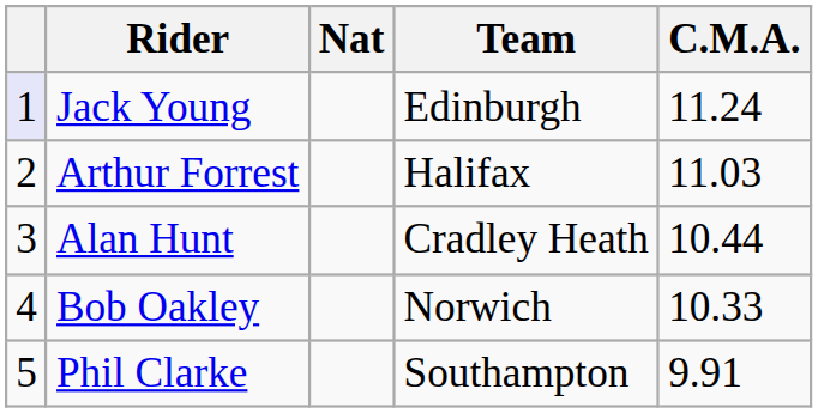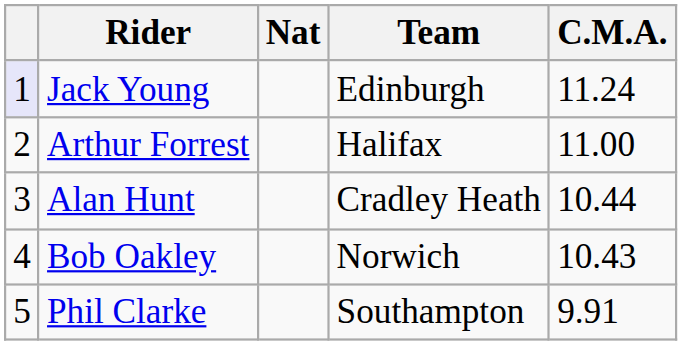Arthur Forrest | C.M.A.: 11.03 -> 11.00
Bob Oakley | C.M.A.: 10.33 -> 10.43
